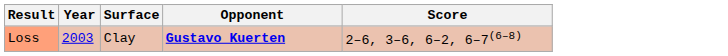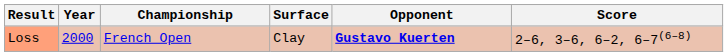+ column: Championship | French Open
Loss | Year: 2003 -> 2000
